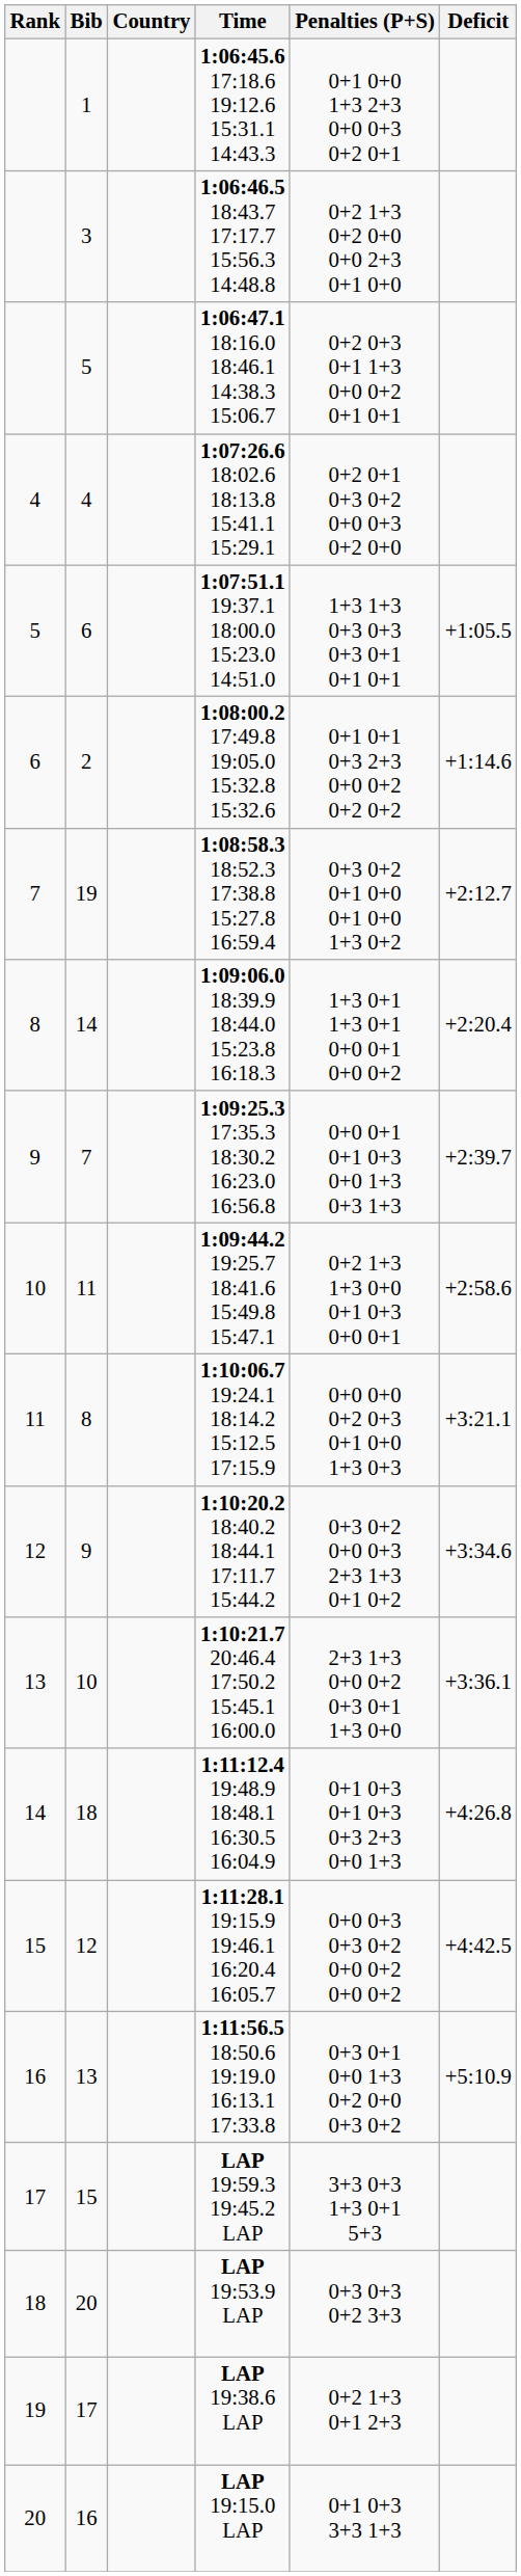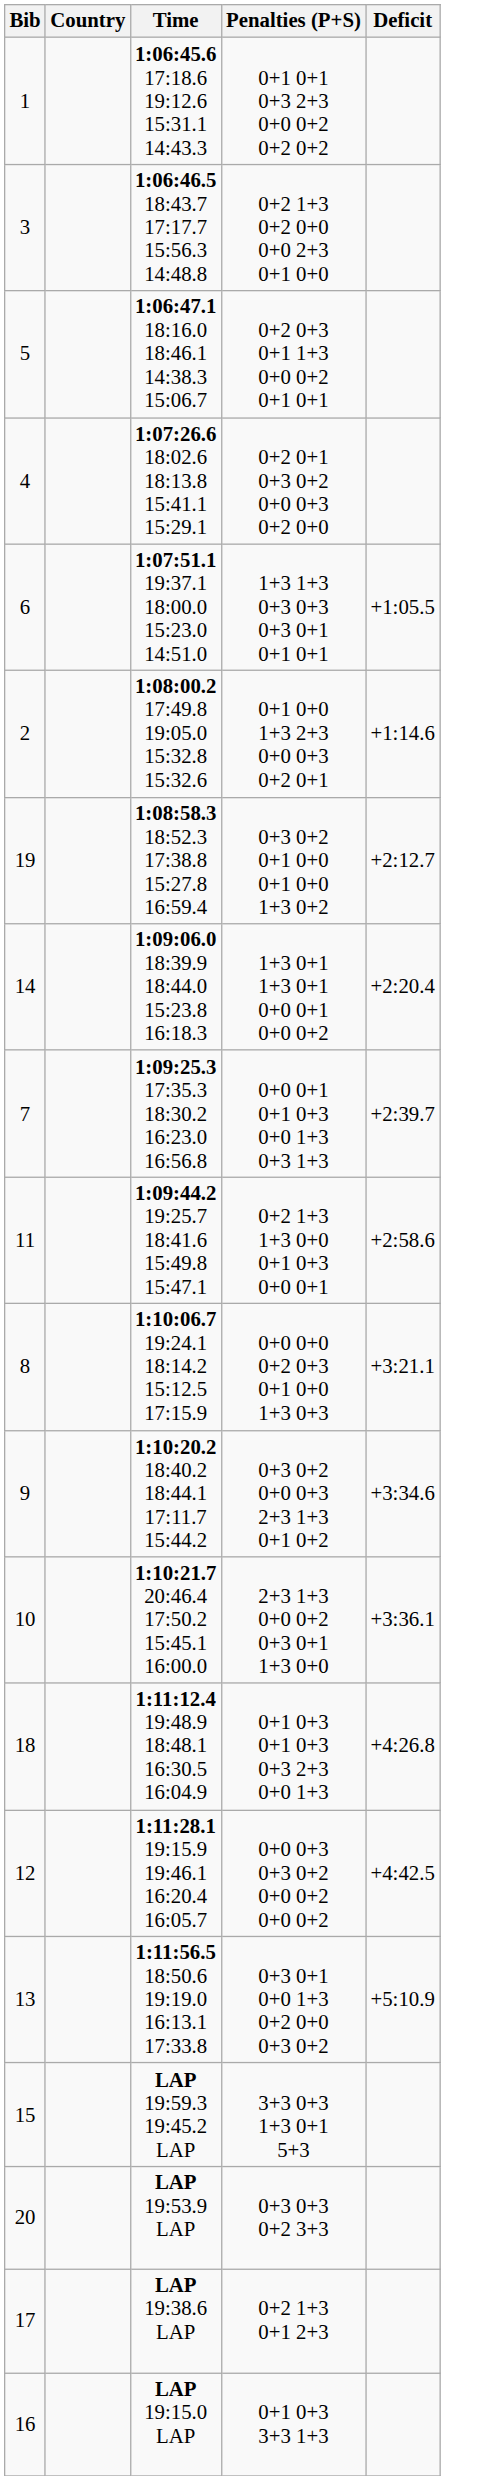- column: Rank | 4 | 5 | 6 | 7 | 8 | 9 | 10 | 11 | 12 | 13 | 14 | 15 | 16 | 17 | 18 | 19 | 20
1 | Penalties (P+S): 0+1 0+0 1+3 2+3 0+0 0+3 0+2 0+1 -> 0+1 0+1 0+3 2+3 0+0 0+2 0+2 0+2
2 | Penalties (P+S): 0+1 0+1 0+3 2+3 0+0 0+2 0+2 0+2 -> 0+1 0+0 1+3 2+3 0+0 0+3 0+2 0+1
